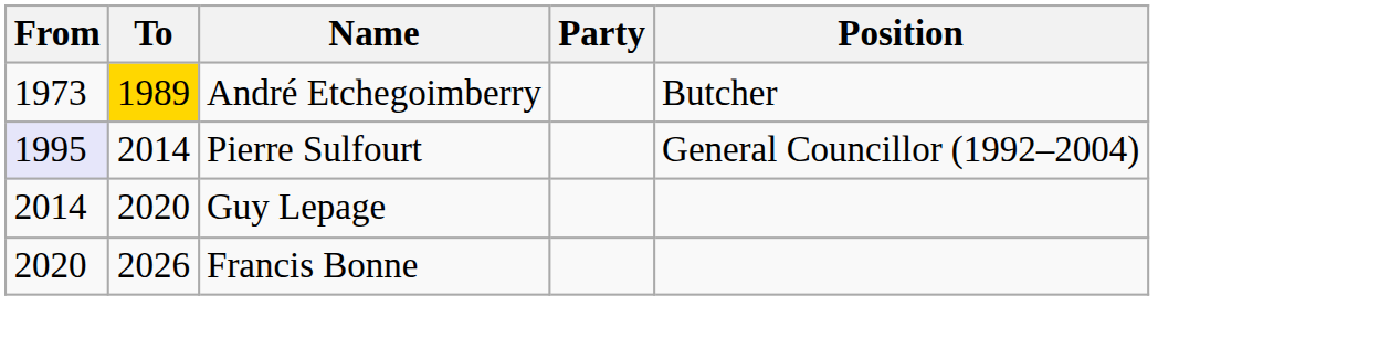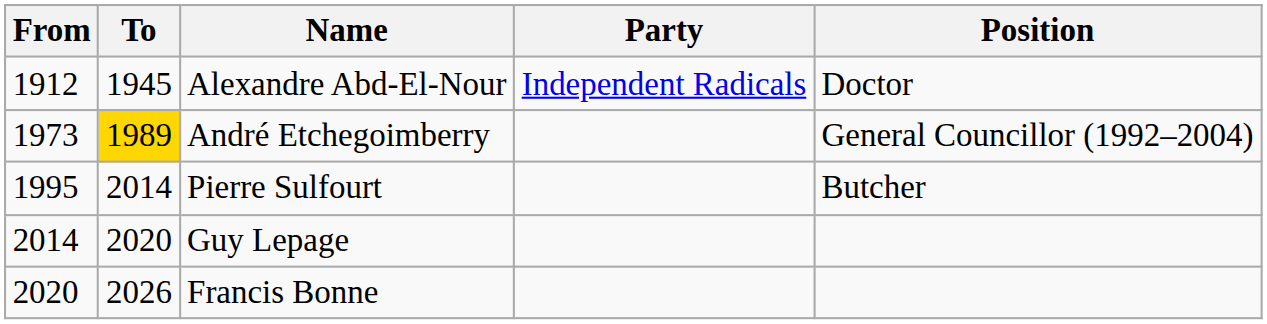+ row: 1912 | 1945 | Alexandre Abd-El-Nour | Independent Radicals | Doctor
André Etchegoimberry | Position: Butcher -> General Councillor (1992–2004)
Pierre Sulfourt | From: lavender background -> no background
Pierre Sulfourt | Position: General Councillor (1992–2004) -> Butcher
